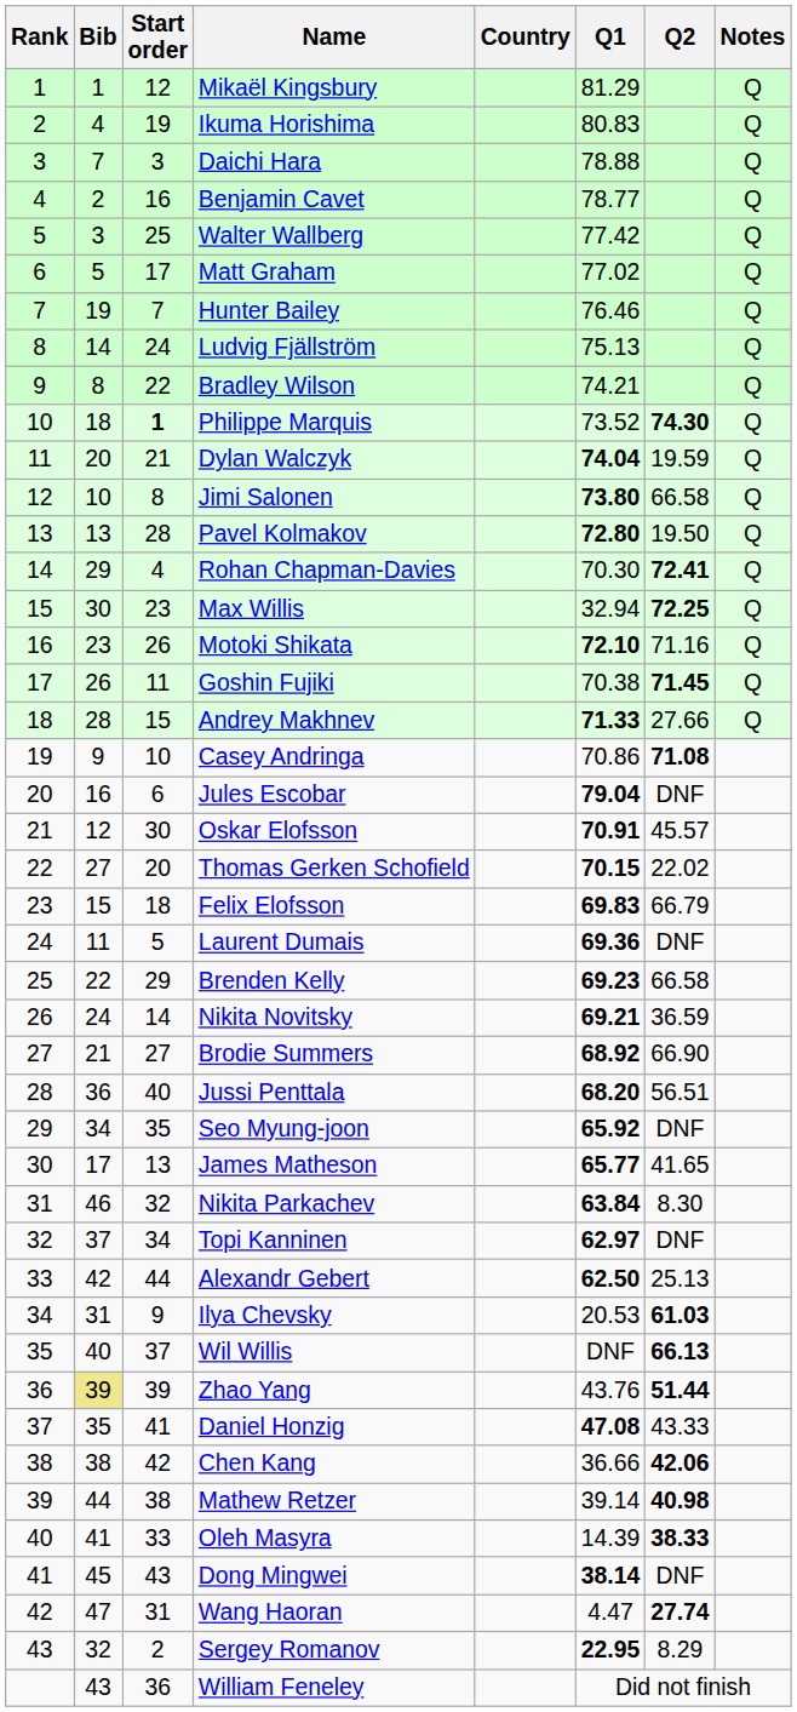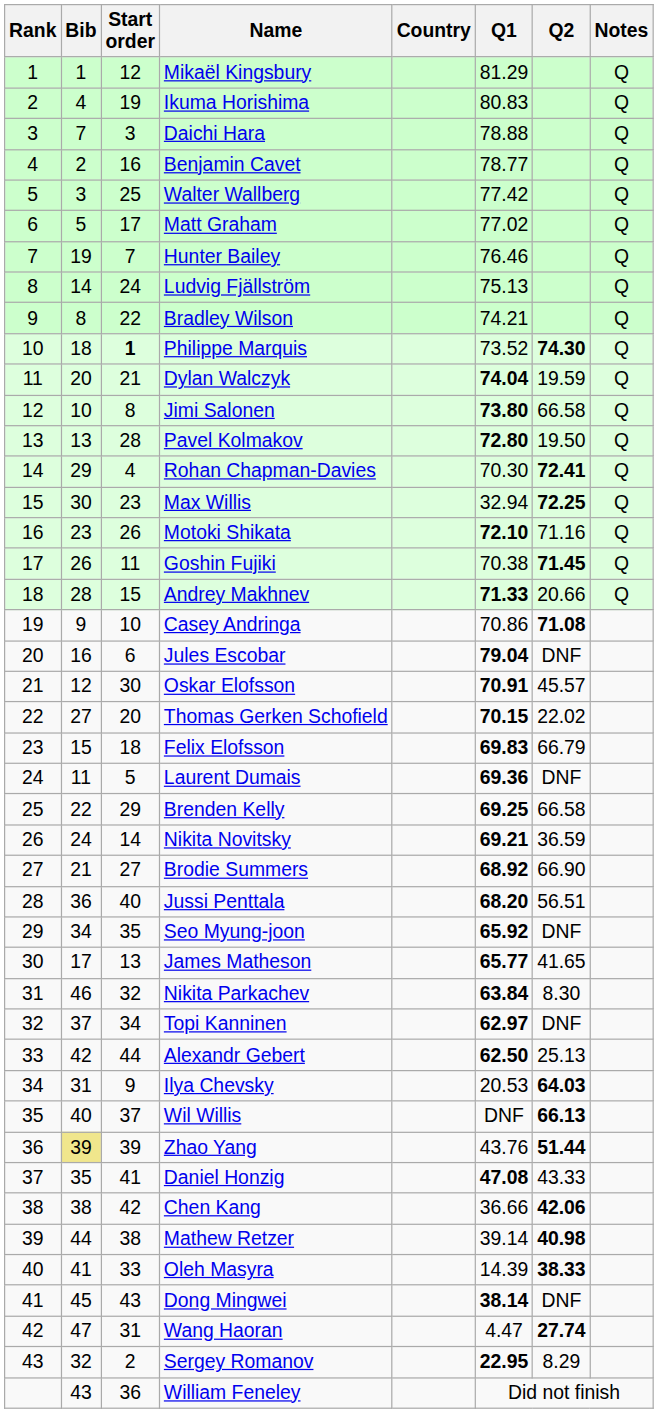Andrey Makhnev | Q2: 27.66 -> 20.66
Brenden Kelly | Q1: 69.23 -> 69.25
Ilya Chevsky | Q2: 61.03 -> 64.03
